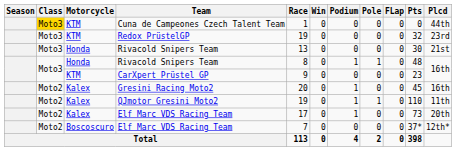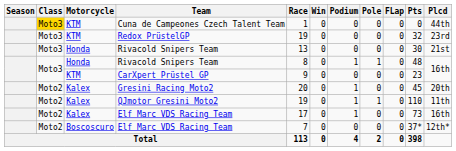Gresini Racing Moto2 | Plcd: 16th -> 20th
Kalex / Elf Marc VDS Racing Team | Plcd: 20th -> 16th
